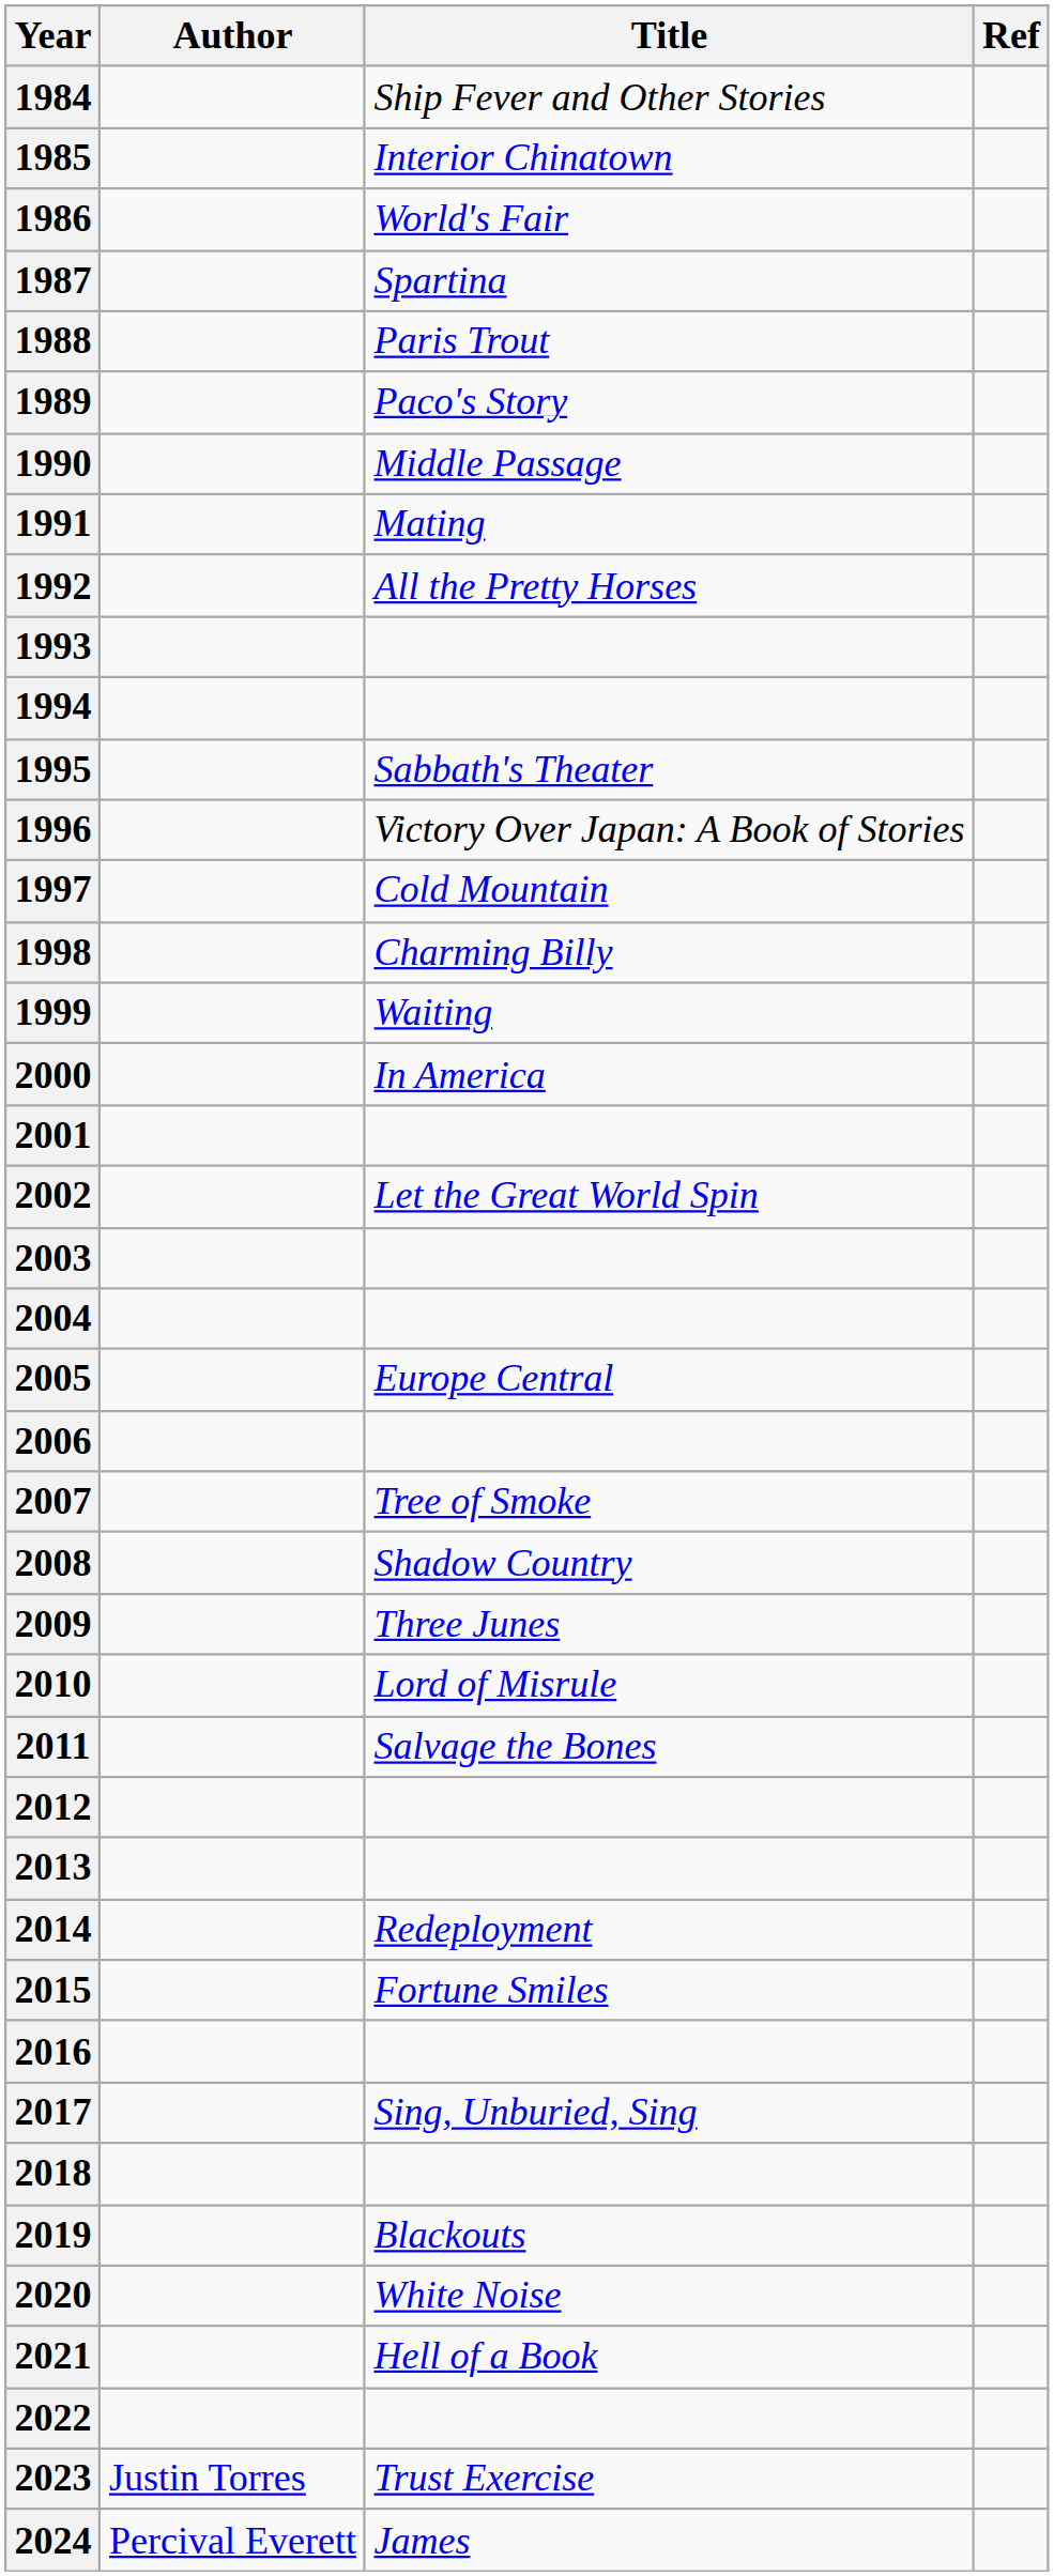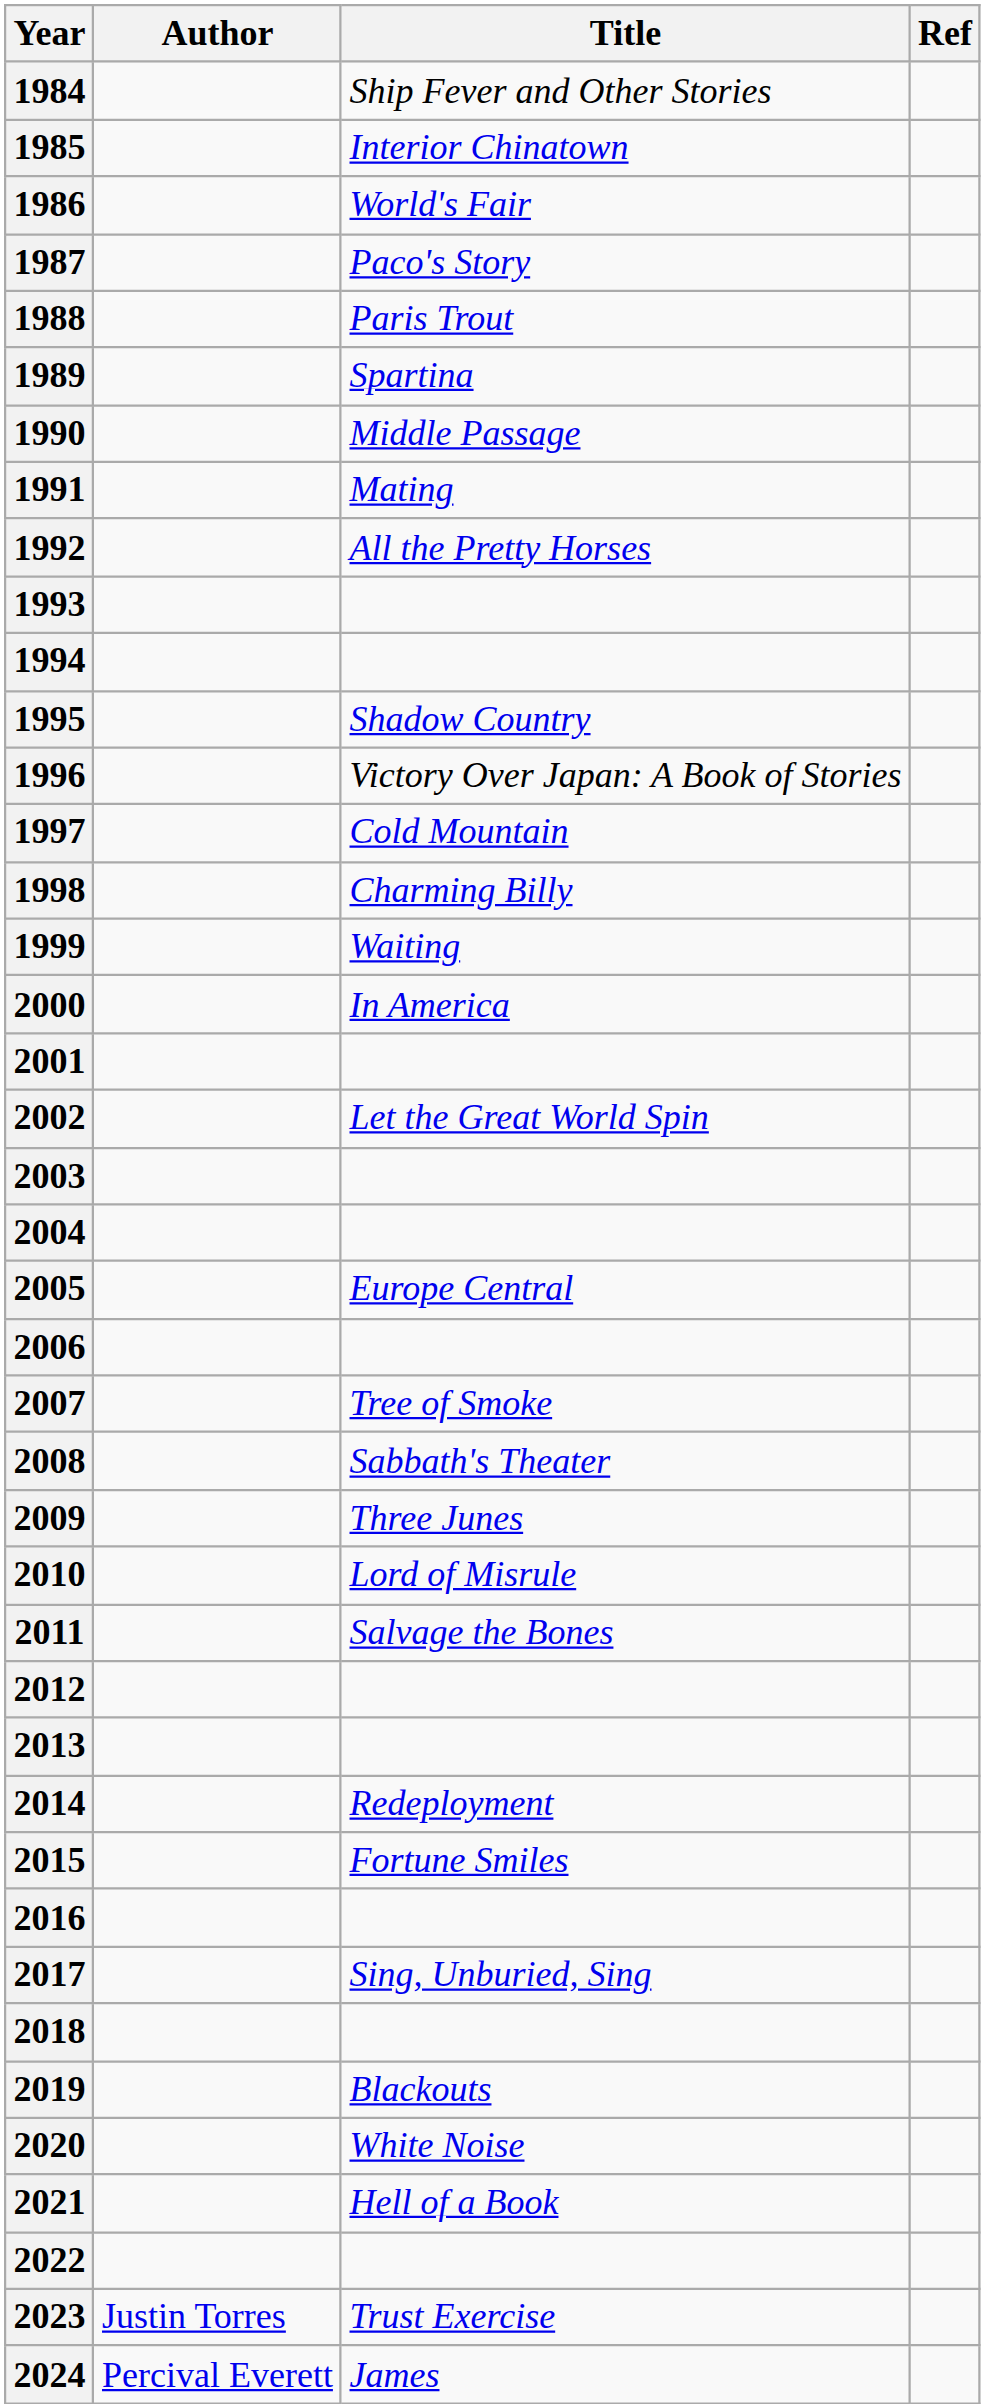1987 | Title: Spartina -> Paco's Story
1989 | Title: Paco's Story -> Spartina
1995 | Title: Sabbath's Theater -> Shadow Country
2008 | Title: Shadow Country -> Sabbath's Theater
